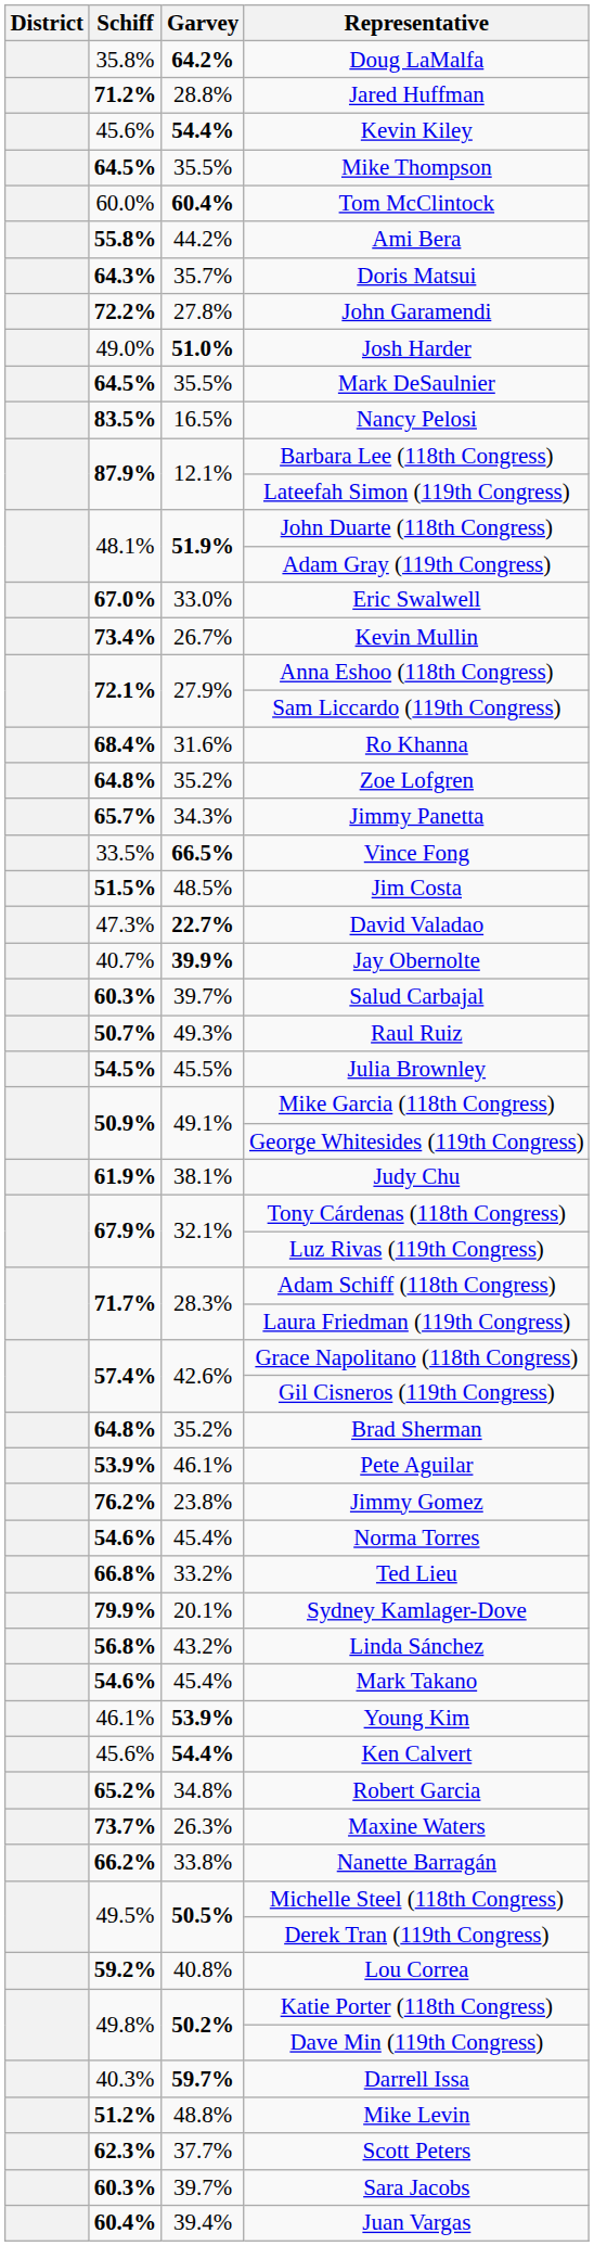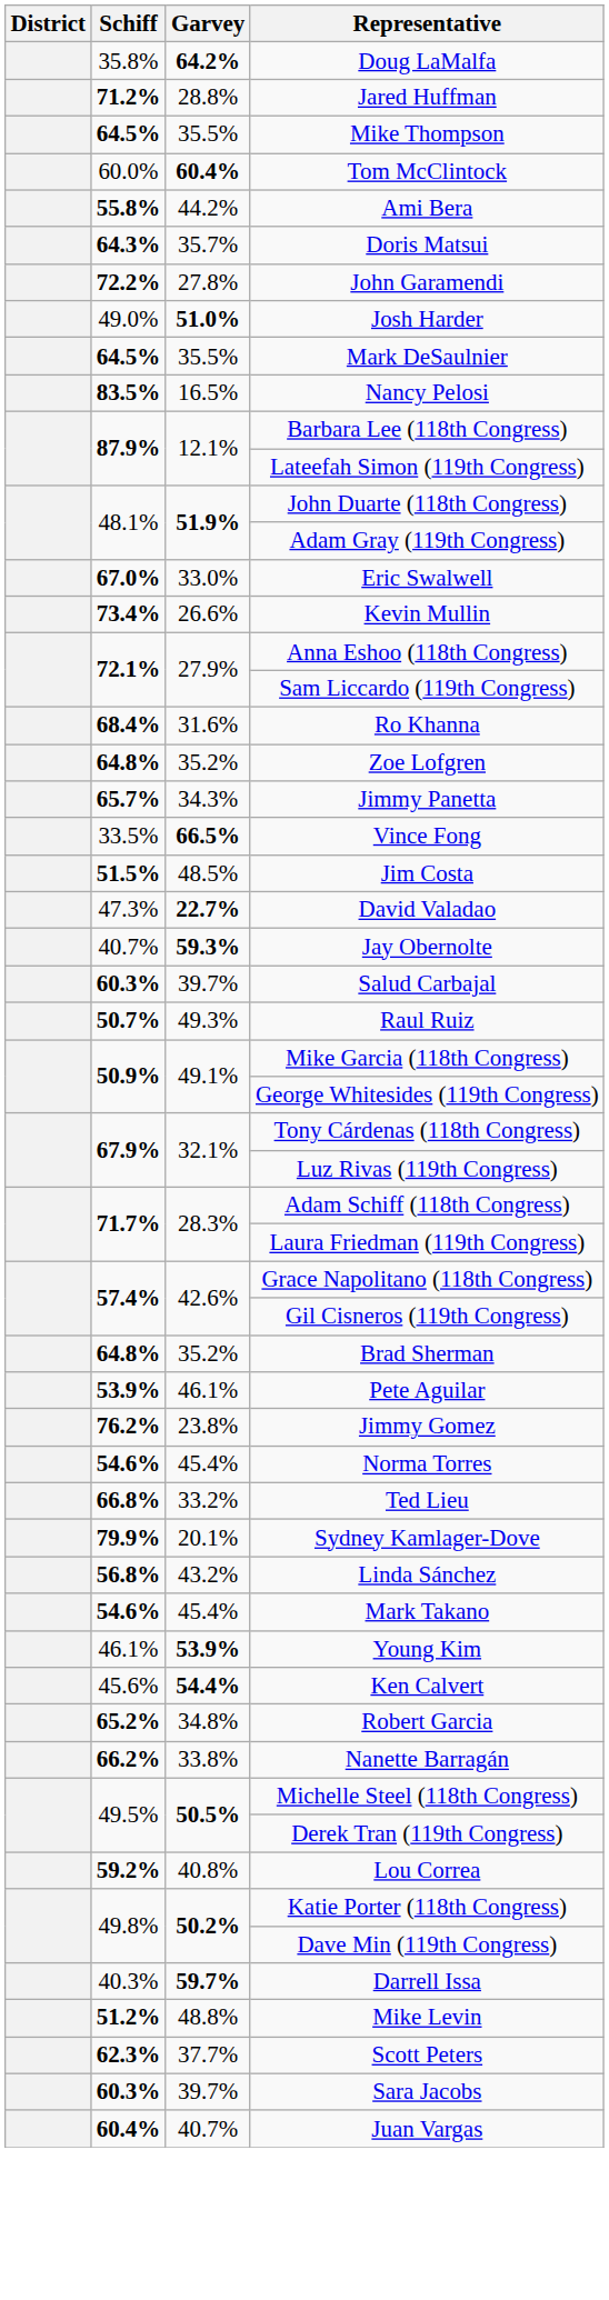- row: 45.6% | 54.4% | Kevin Kiley
Kevin Mullin | Garvey: 26.7% -> 26.6%
Jay Obernolte | Garvey: 39.9% -> 59.3%
- row: 54.5% | 45.5% | Julia Brownley
- row: 61.9% | 38.1% | Judy Chu
- row: 73.7% | 26.3% | Maxine Waters
Juan Vargas | Garvey: 39.4% -> 40.7%
